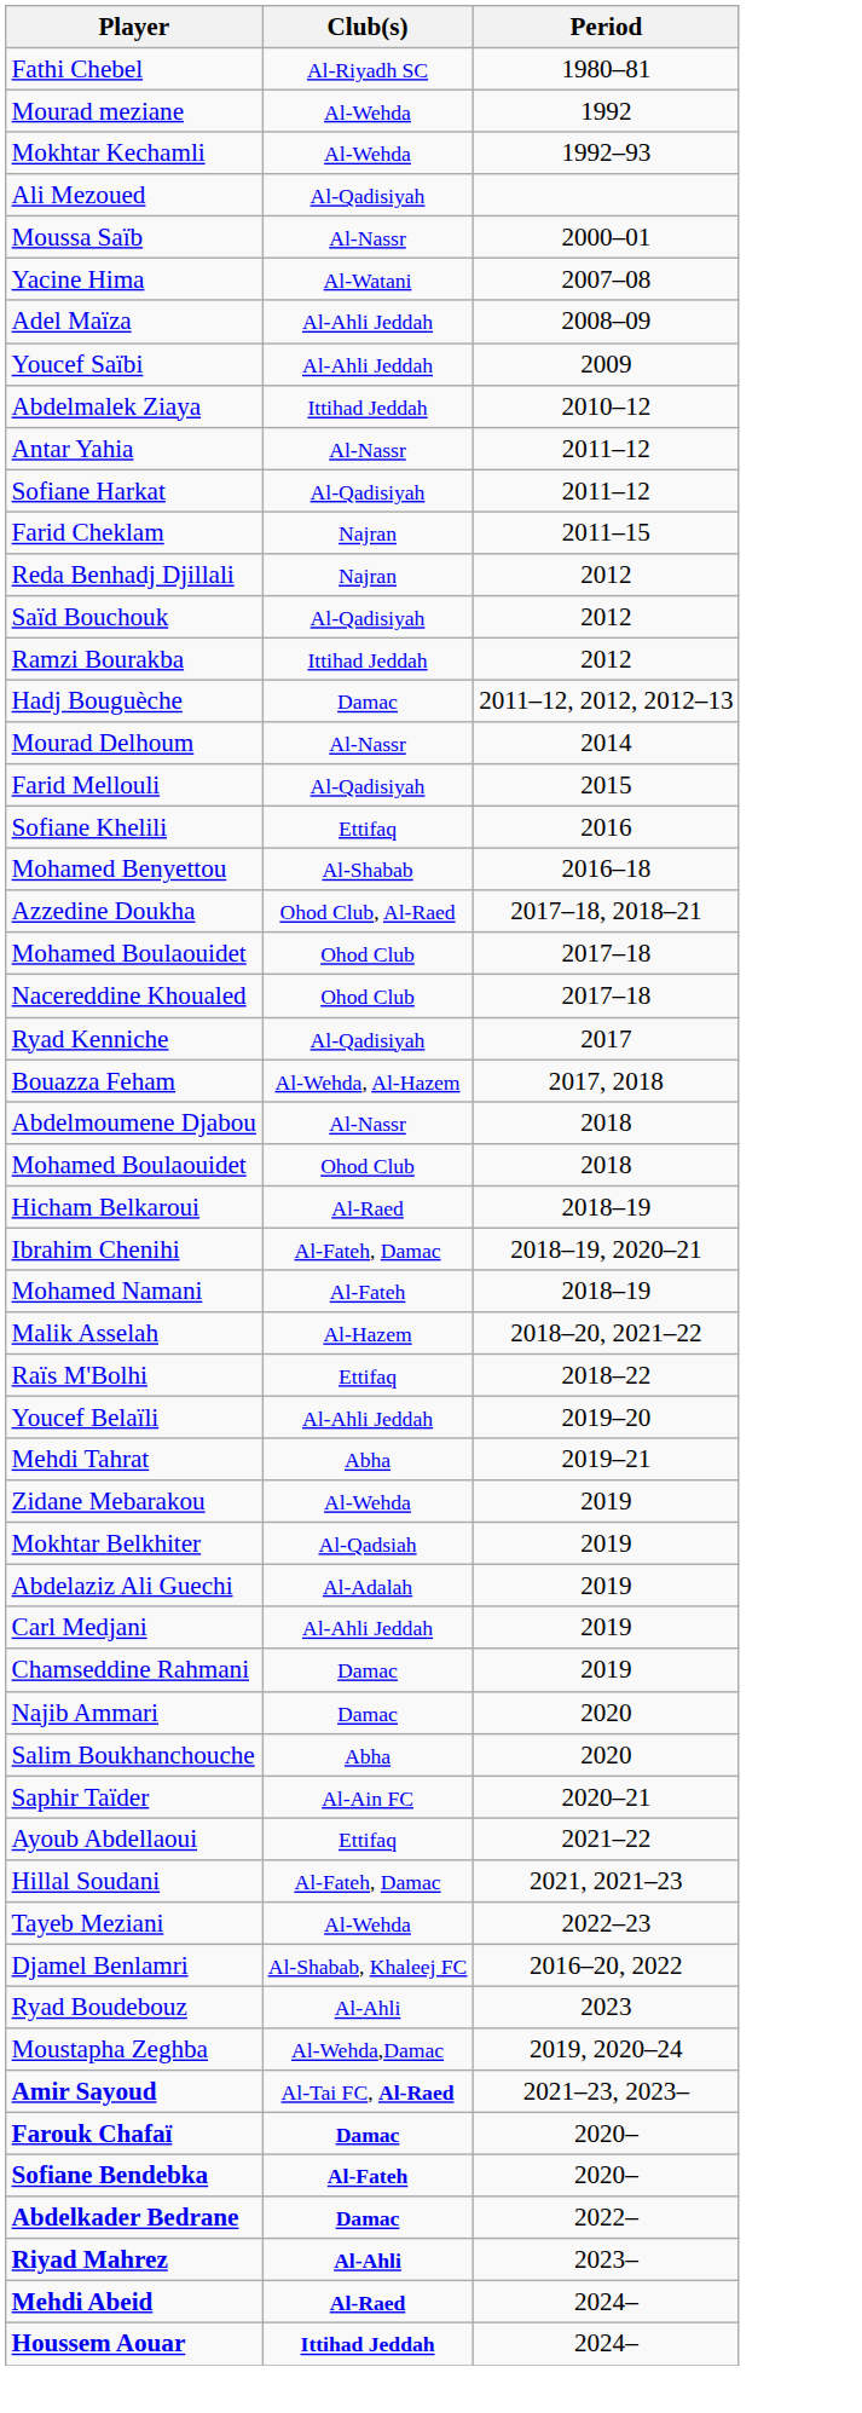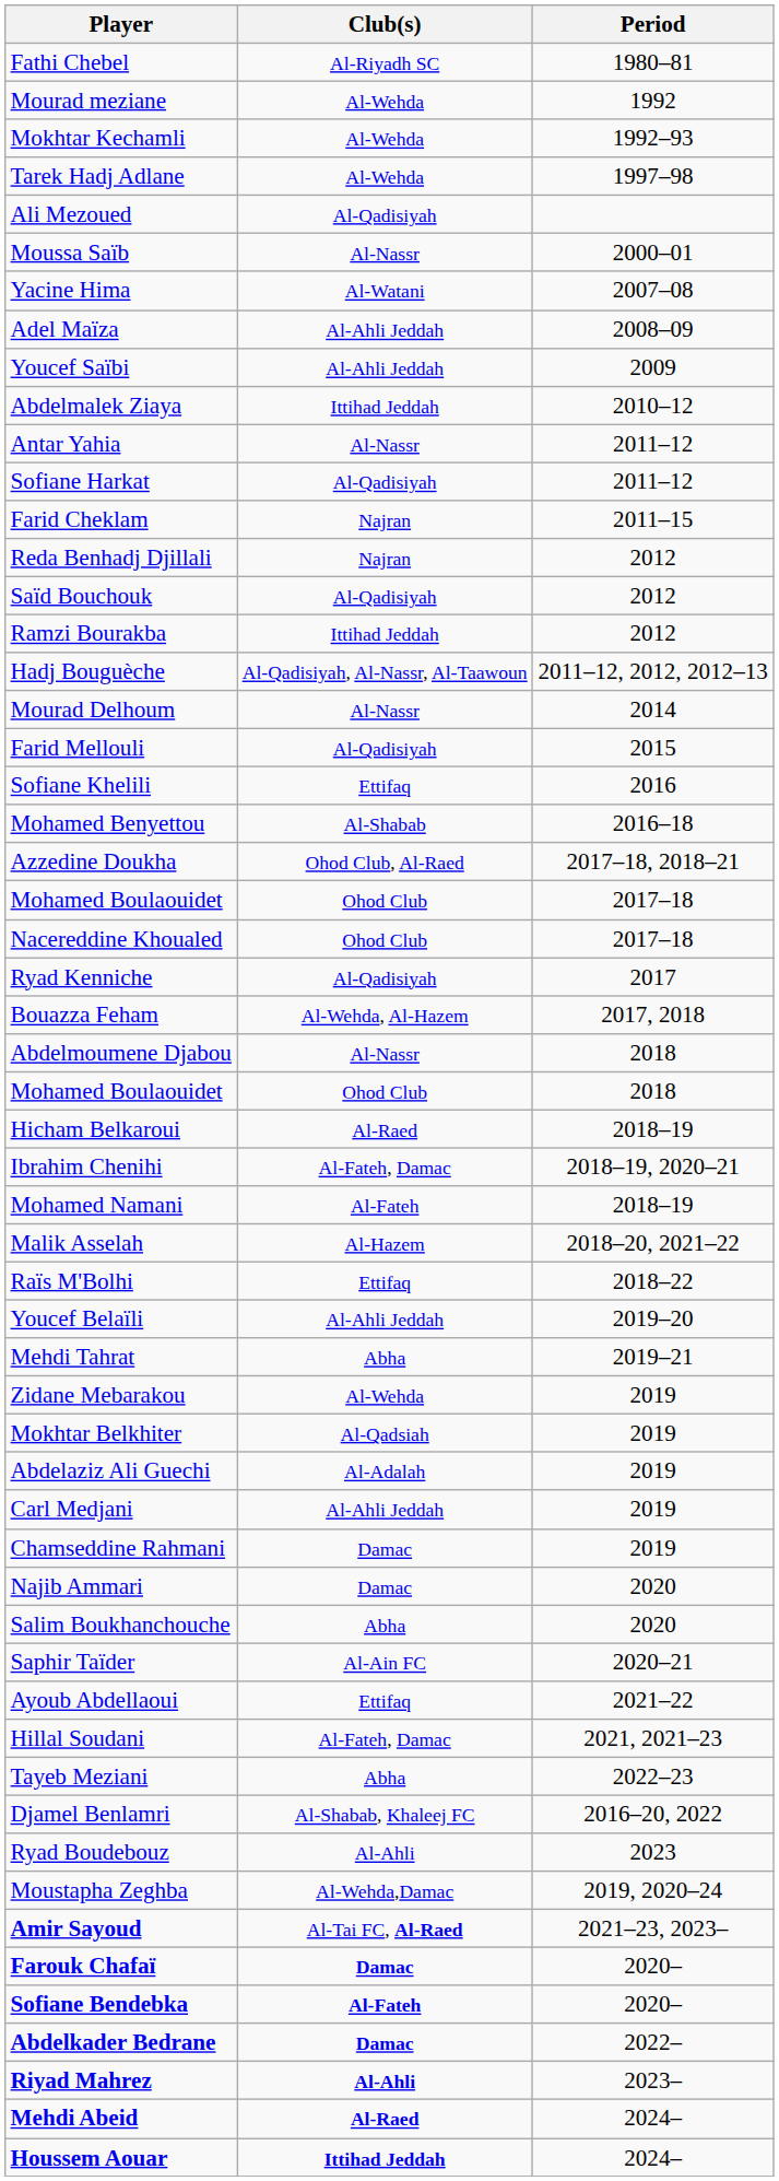+ row: Tarek Hadj Adlane | Al-Wehda | 1997–98
Hadj Bouguèche | Club(s): Damac -> Al-Qadisiyah, Al-Nassr, Al-Taawoun
Tayeb Meziani | Club(s): Al-Wehda -> Abha
